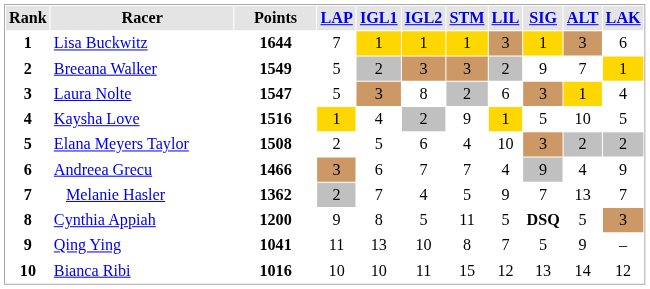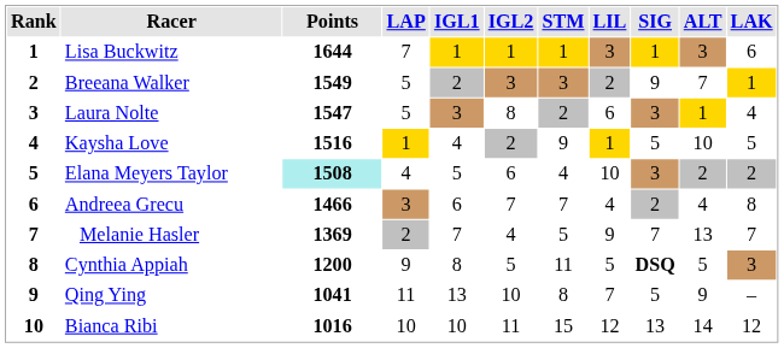Elana Meyers Taylor | Points: no background -> paleturquoise background
Elana Meyers Taylor | LAP: 2 -> 4
Andreea Grecu | SIG: 9 -> 2
Andreea Grecu | LAK: 9 -> 8
Melanie Hasler | Points: 1362 -> 1369
